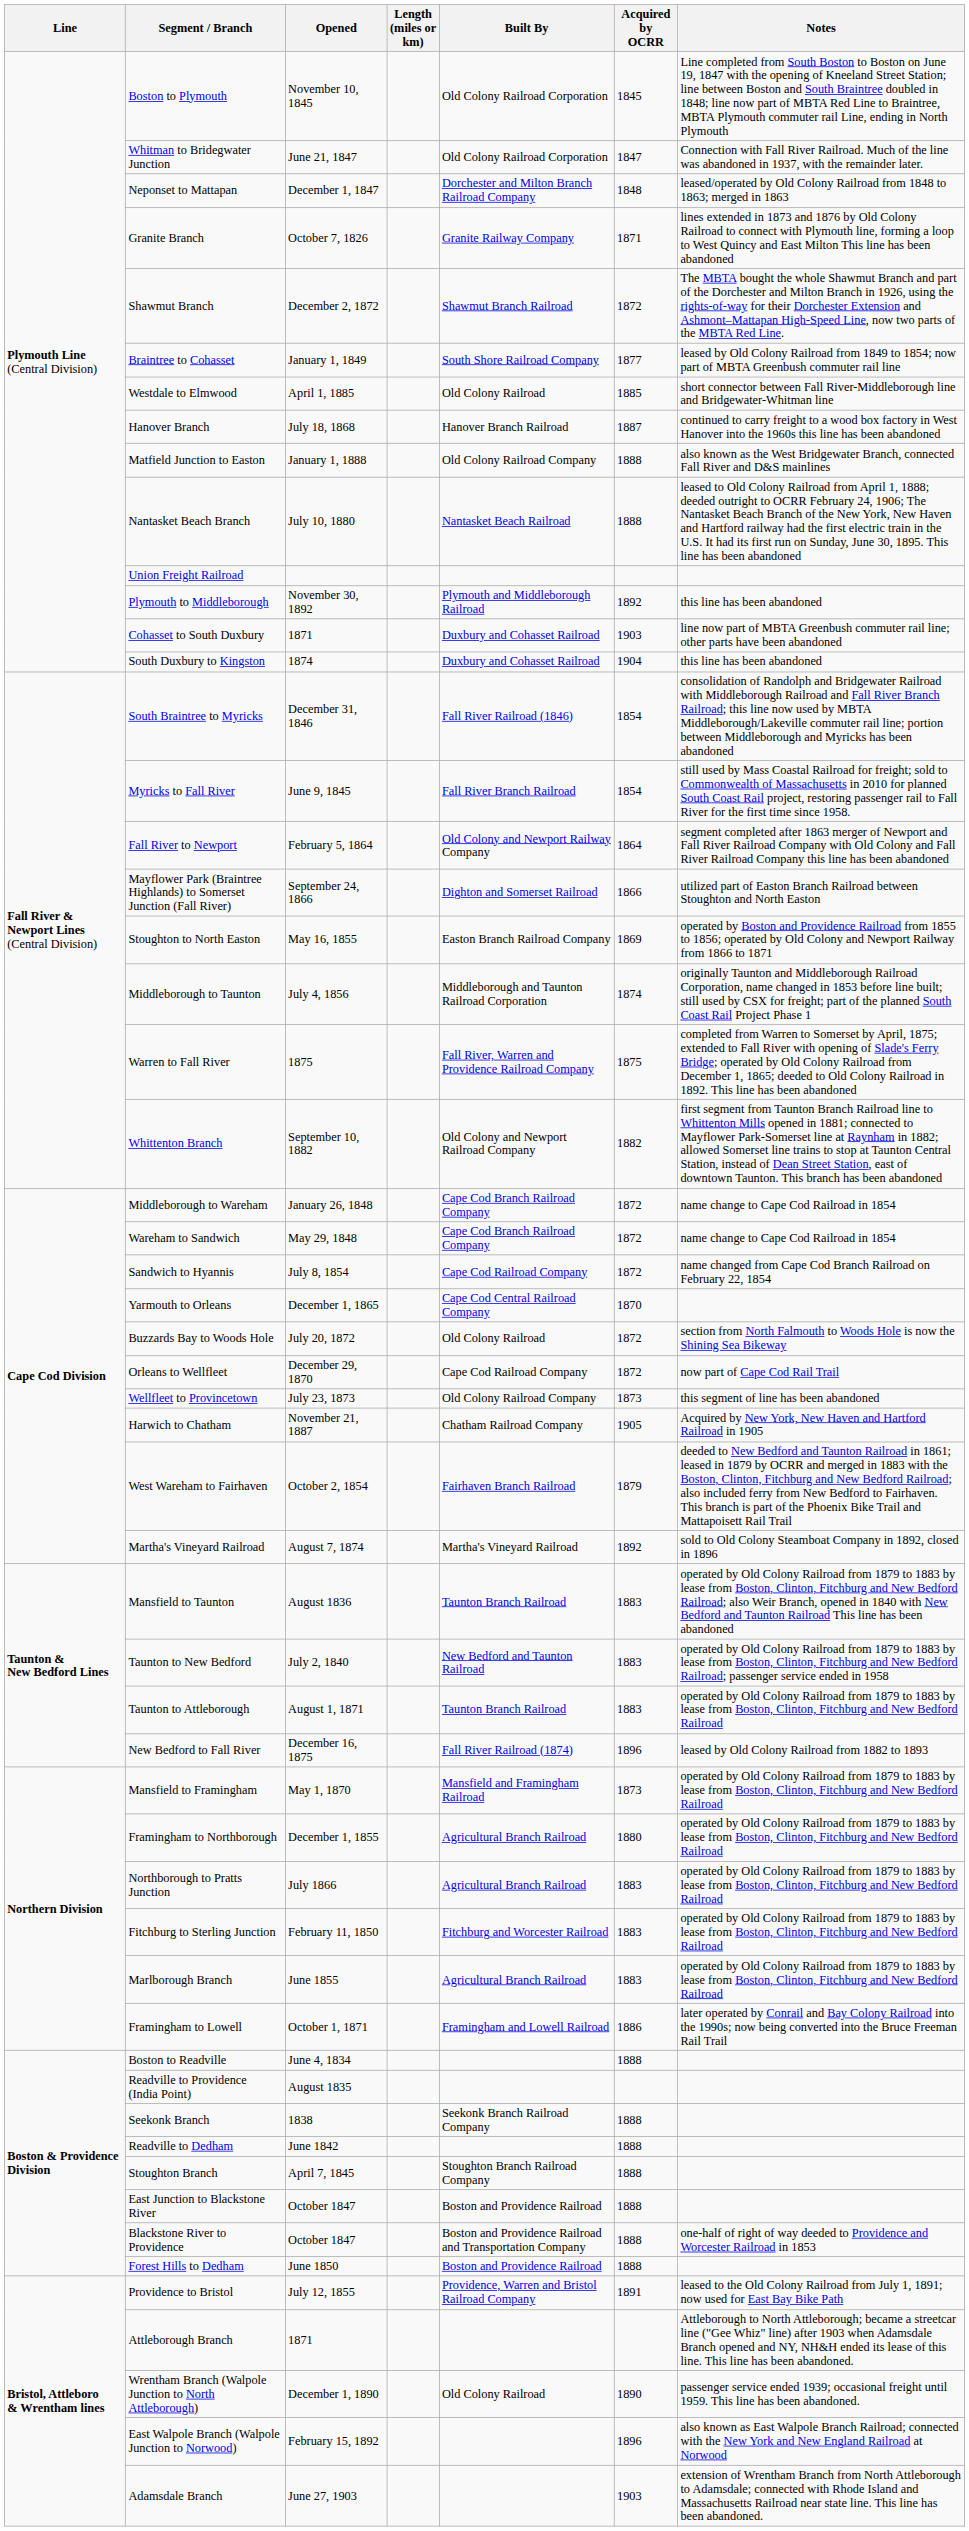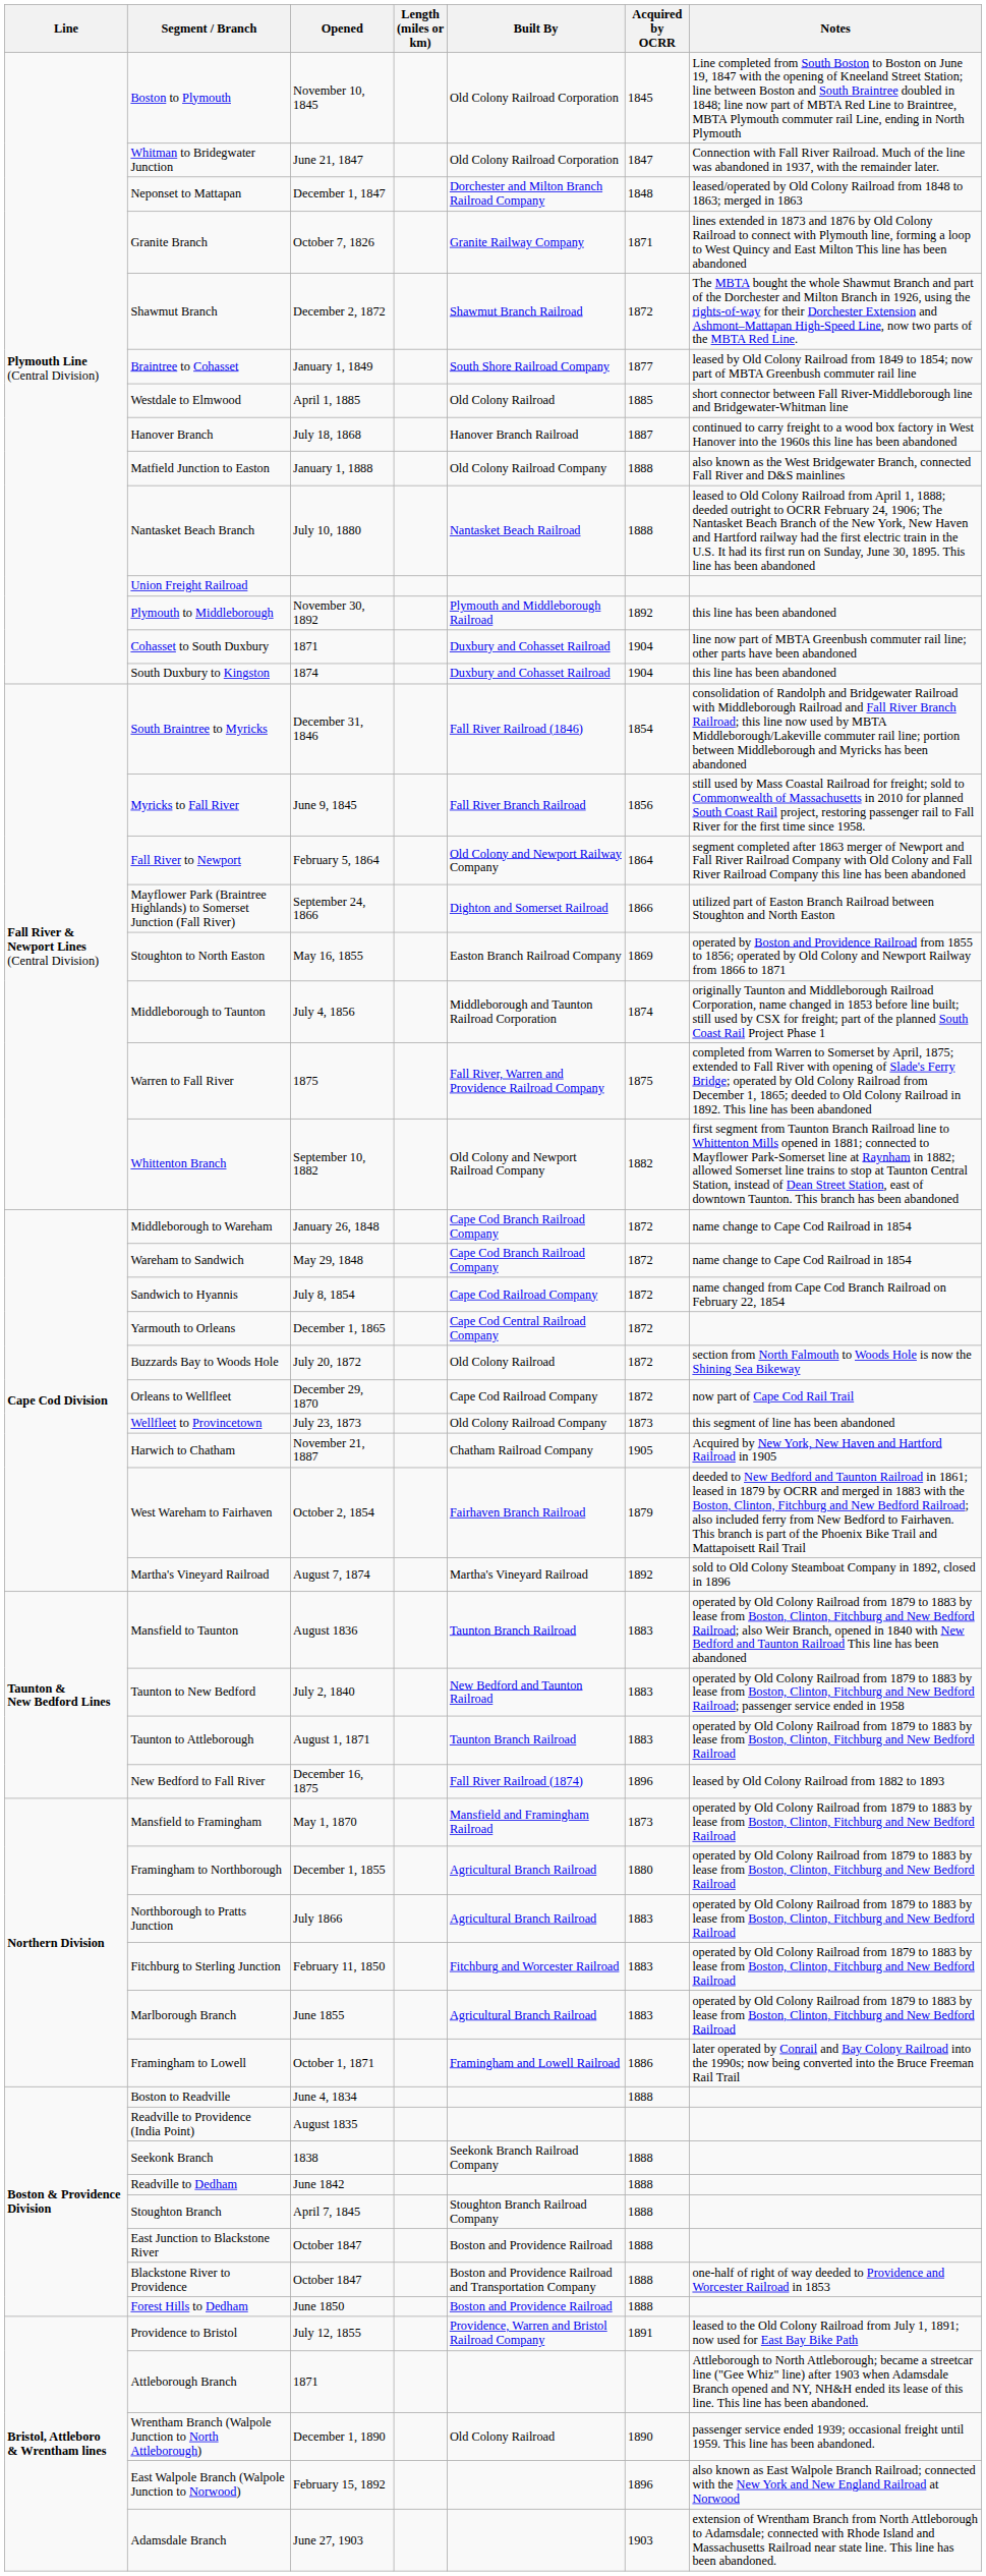Cohasset to South Duxbury | Acquired by OCRR: 1903 -> 1904
Myricks to Fall River | Acquired by OCRR: 1854 -> 1856
Yarmouth to Orleans | Acquired by OCRR: 1870 -> 1872
